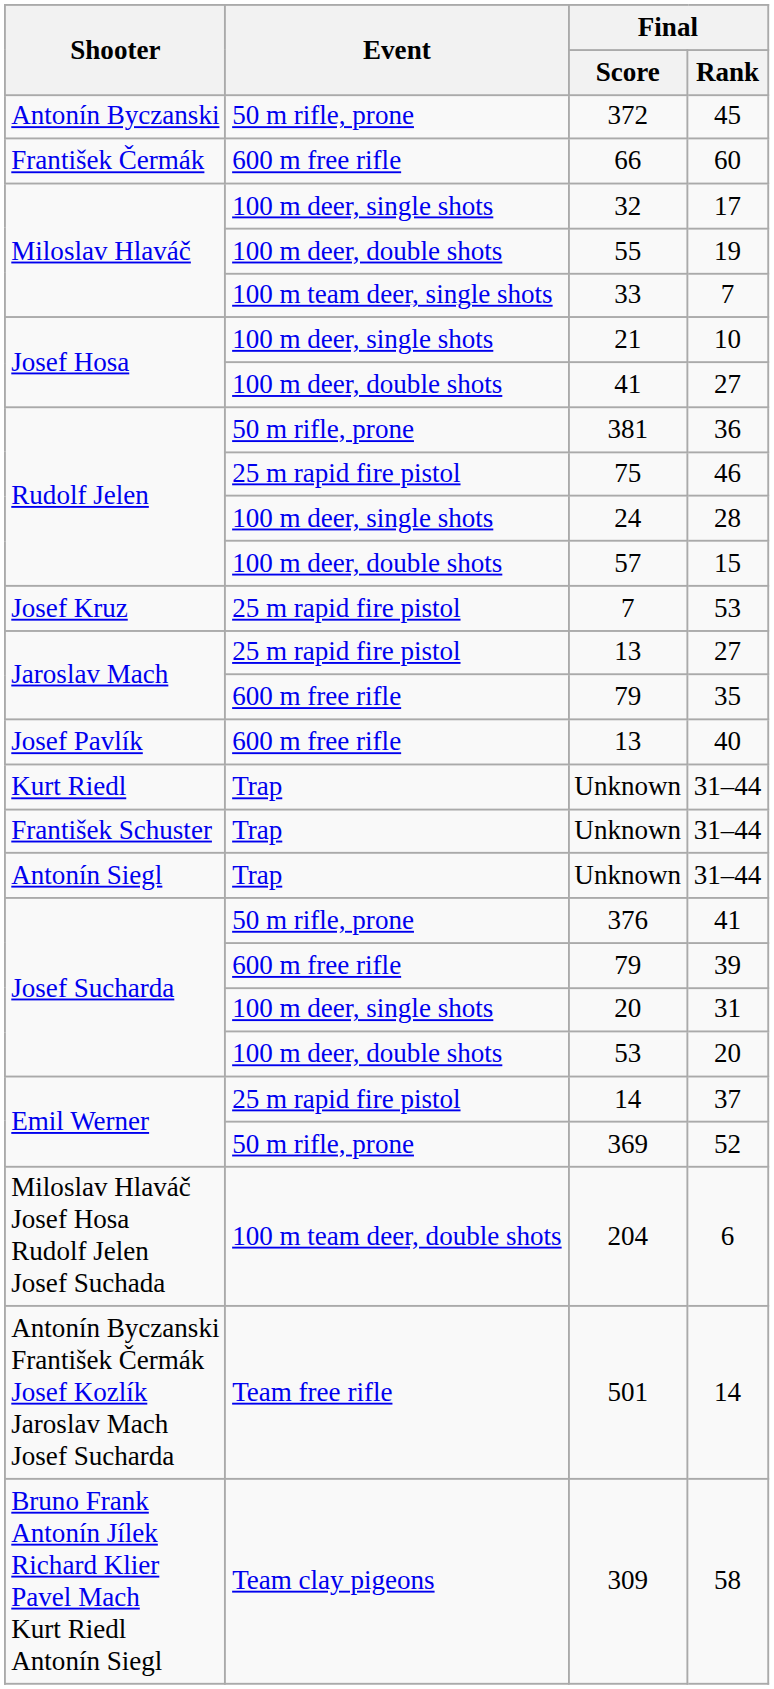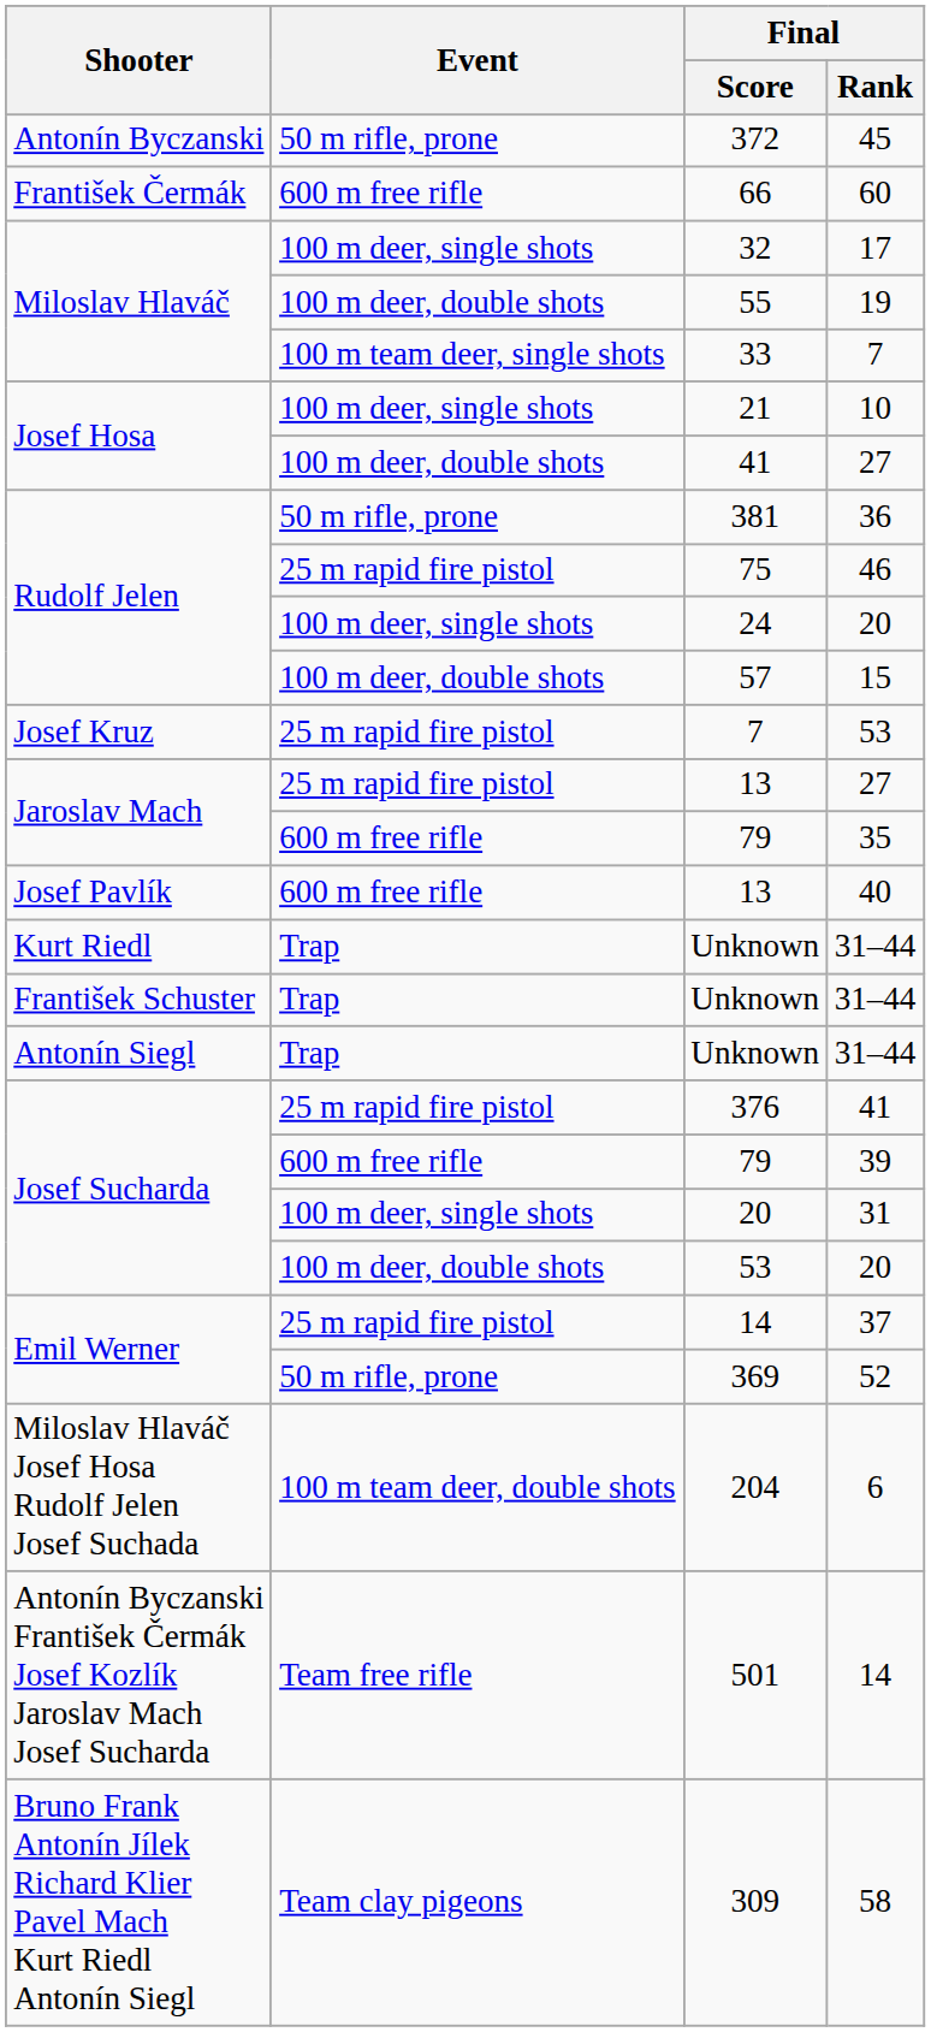24 | Final / Rank: 28 -> 20
376 | Event: 50 m rifle, prone -> 25 m rapid fire pistol
